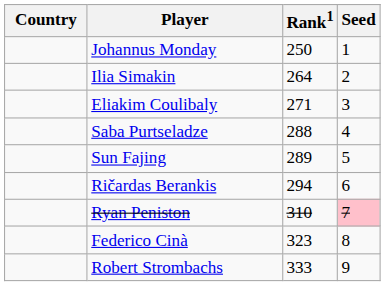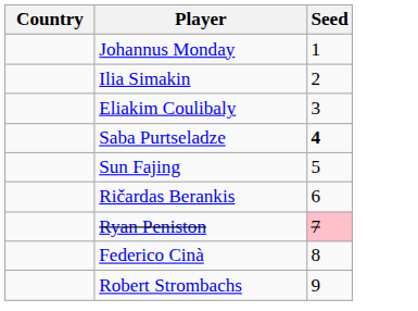- column: Rank1 | 250 | 264 | 271 | 288 | 289 | 294 | 310 | 323 | 333
Saba Purtseladze | Seed: normal -> bold
